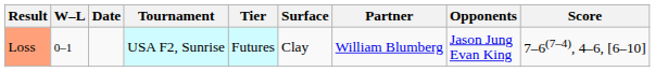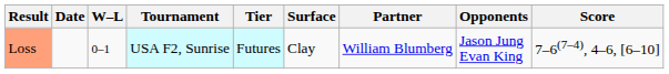columns swapped: W–L <-> Date
